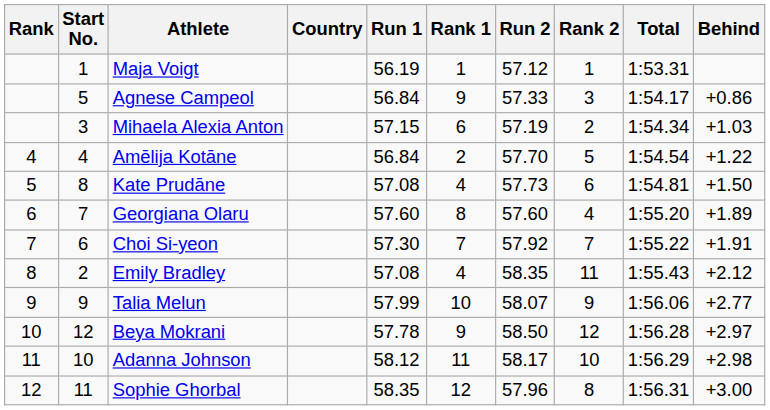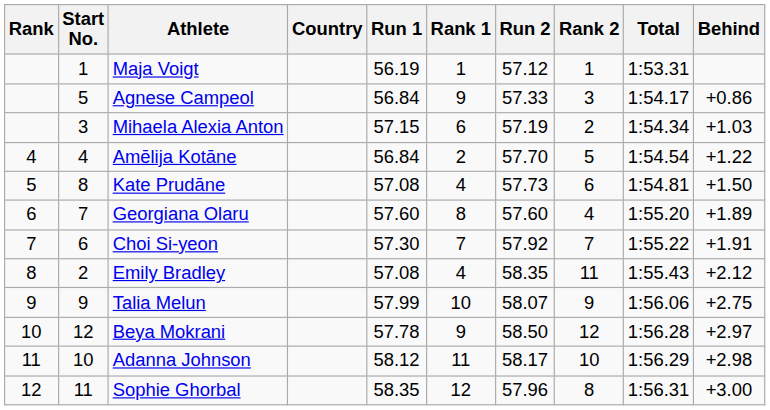Talia Melun | Behind: +2.77 -> +2.75
